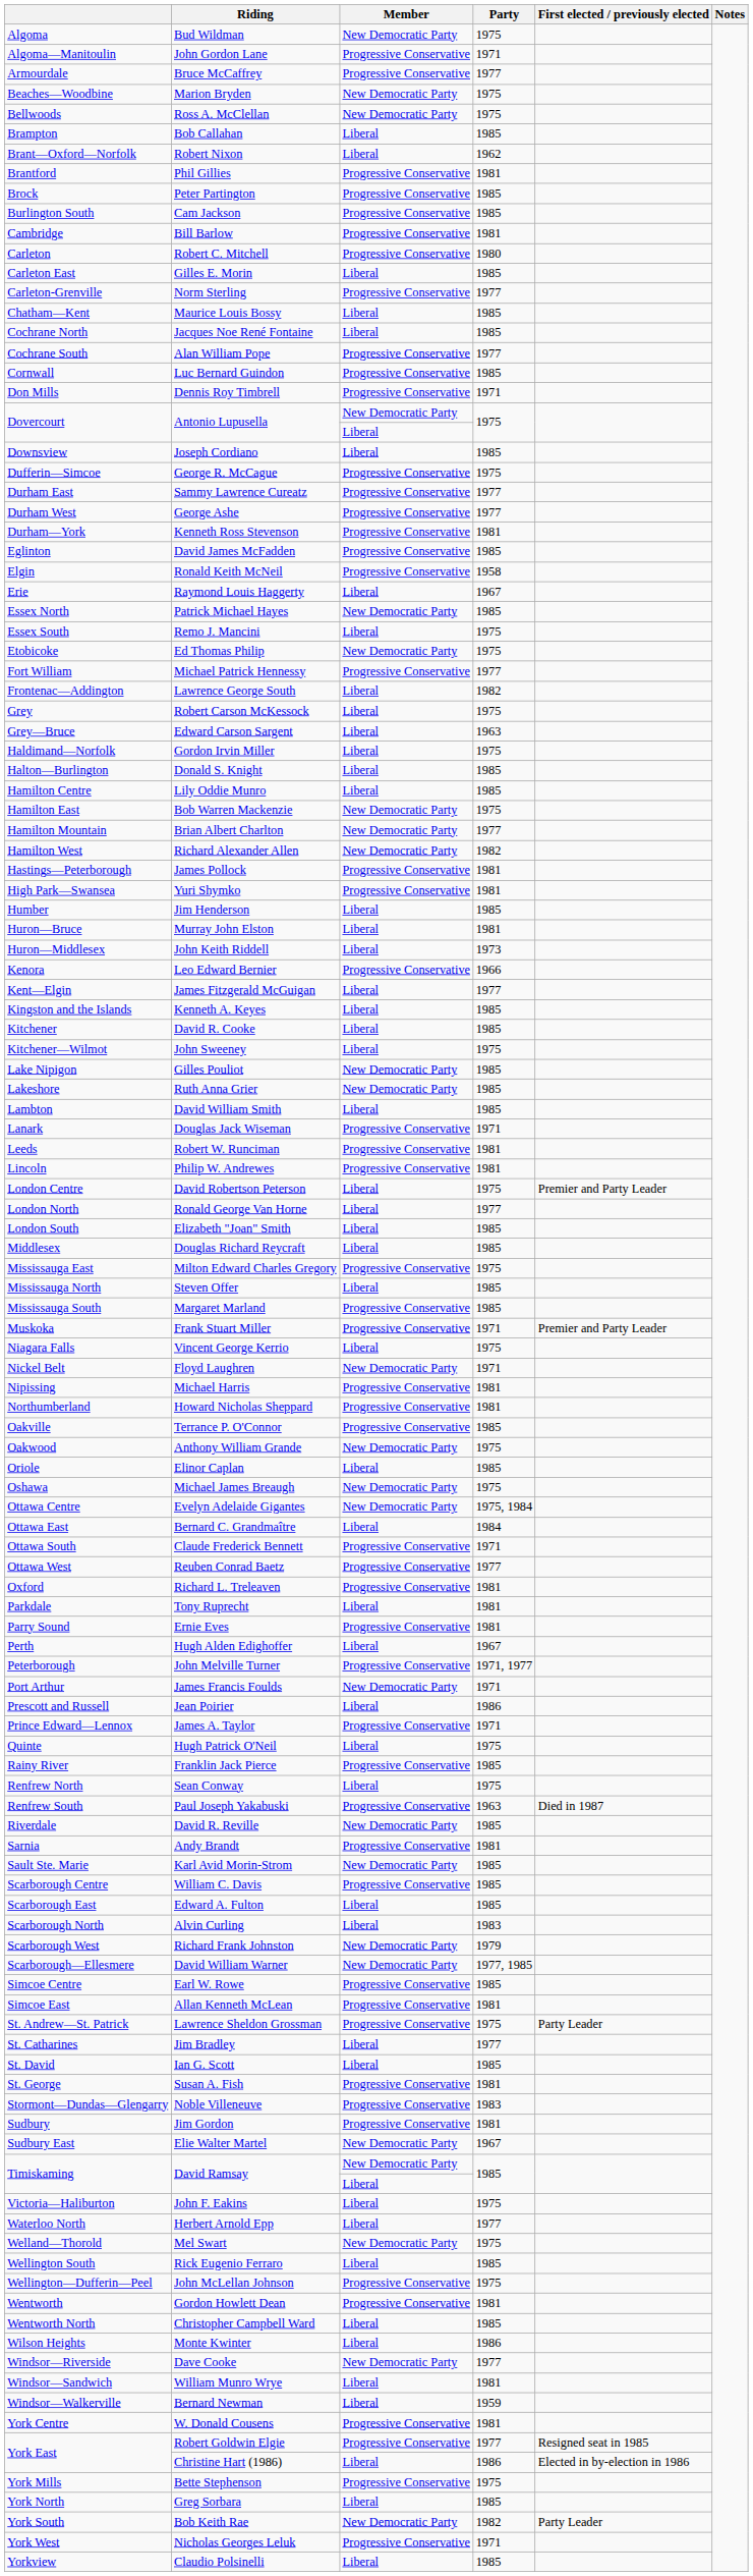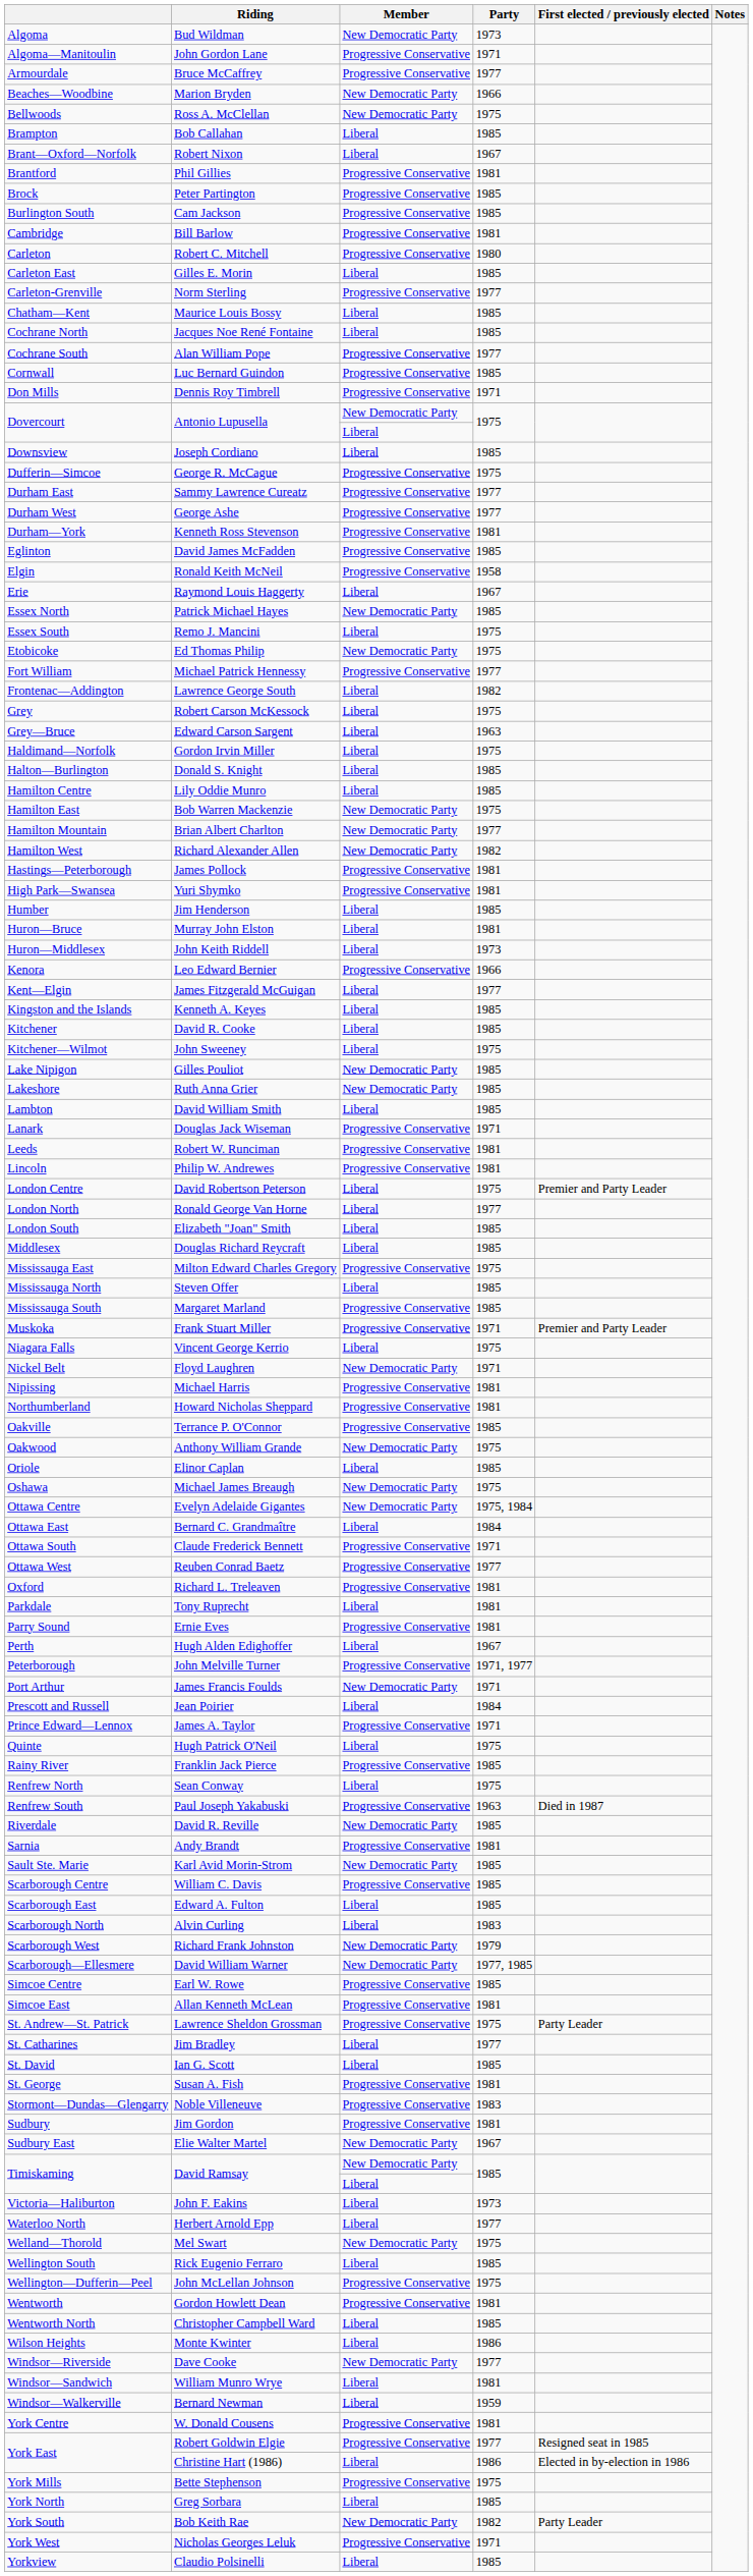Bud Wildman | Party: 1975 -> 1973
Marion Bryden | Party: 1975 -> 1966
Robert Nixon | Party: 1962 -> 1967
Jean Poirier | Party: 1986 -> 1984
John F. Eakins | Party: 1975 -> 1973
